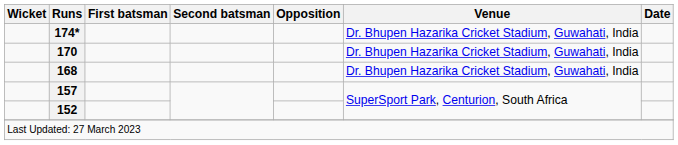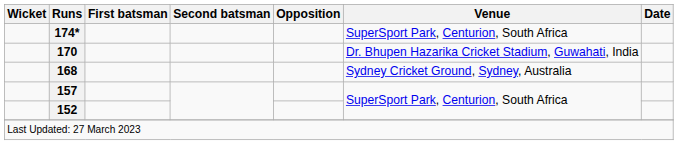174* | Venue: Dr. Bhupen Hazarika Cricket Stadium, Guwahati, India -> SuperSport Park, Centurion, South Africa
168 | Venue: Dr. Bhupen Hazarika Cricket Stadium, Guwahati, India -> Sydney Cricket Ground, Sydney, Australia
